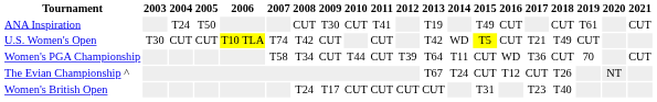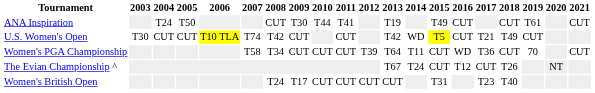ANA Inspiration | 2010: CUT -> T44
Women's PGA Championship | 2010: T44 -> CUT
